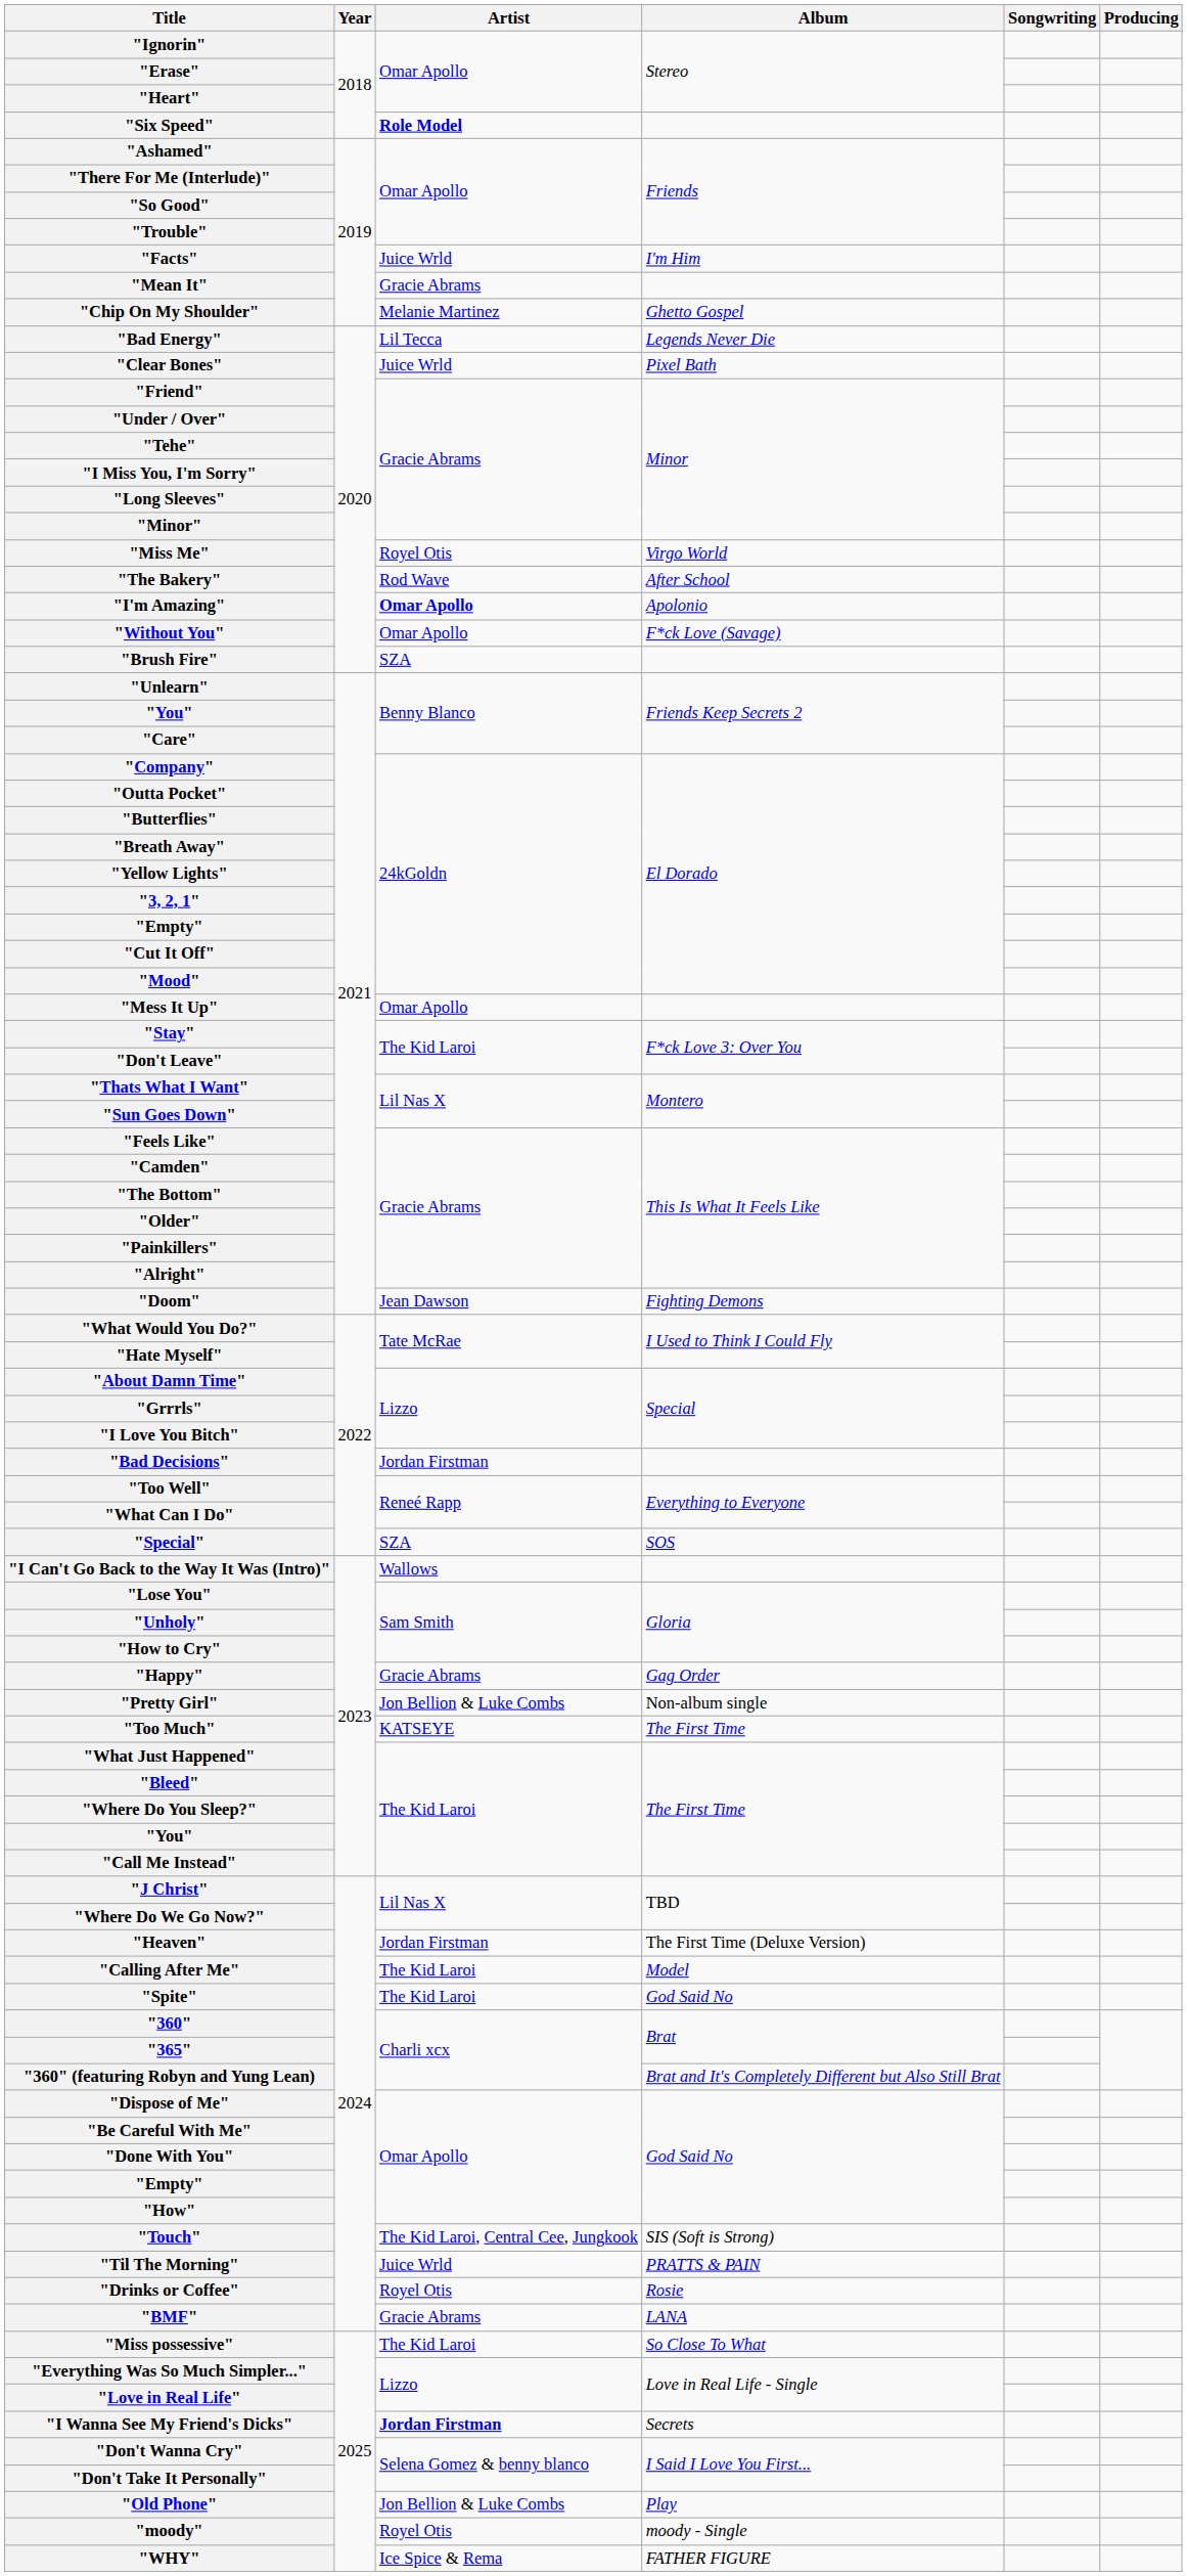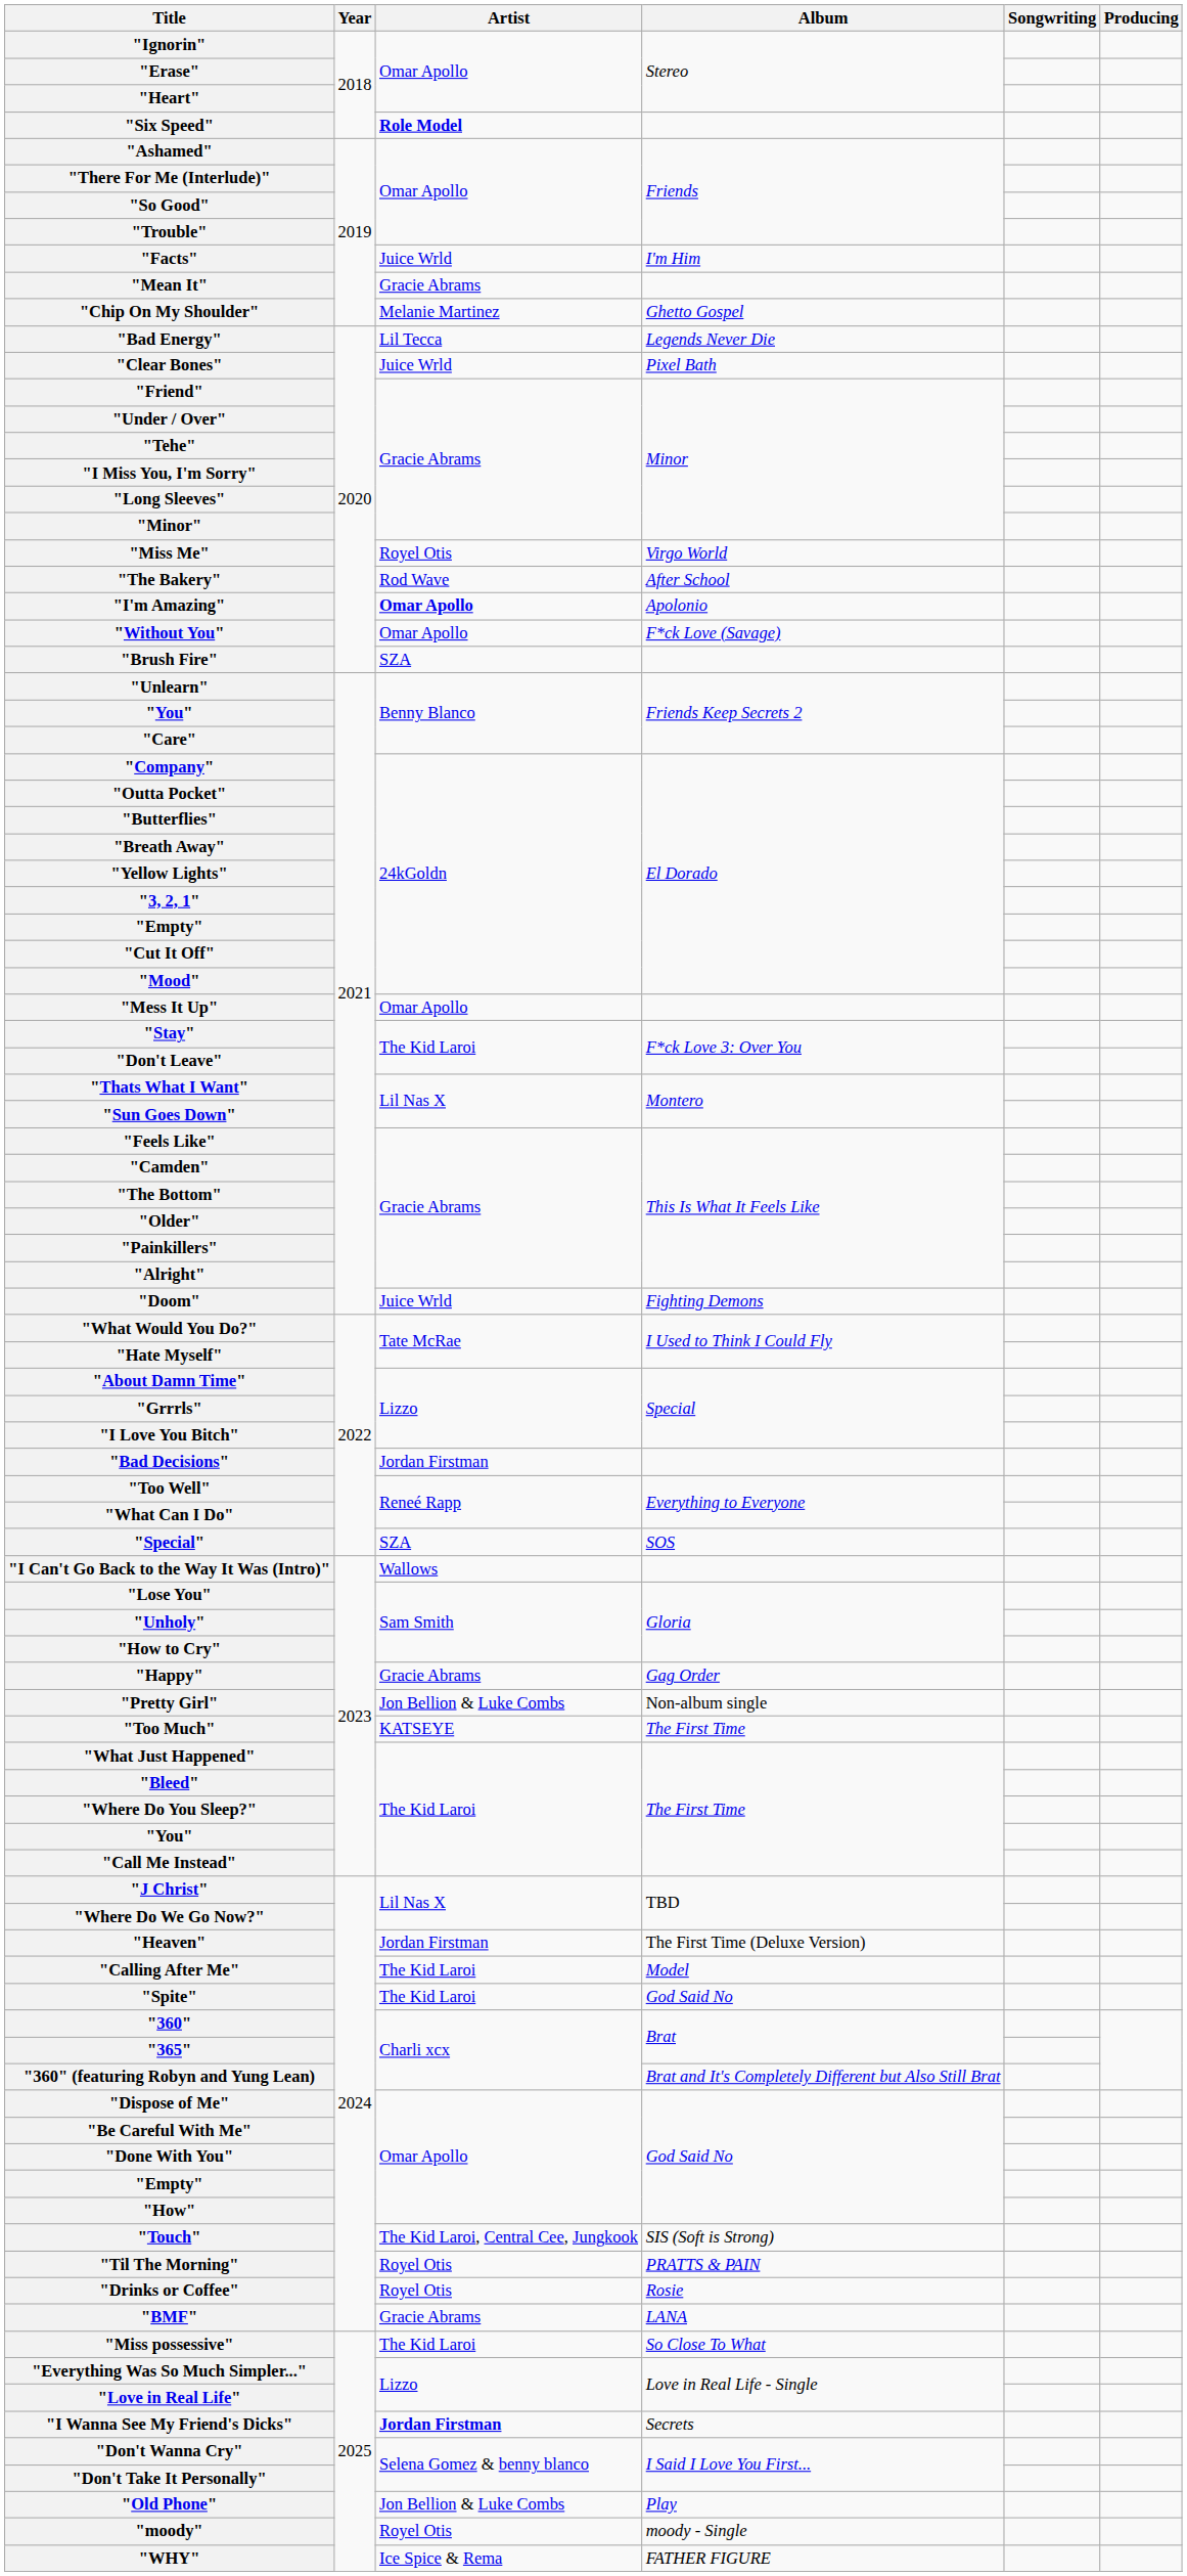"Doom" | Artist: Jean Dawson -> Juice Wrld
"Til The Morning" | Artist: Juice Wrld -> Royel Otis
